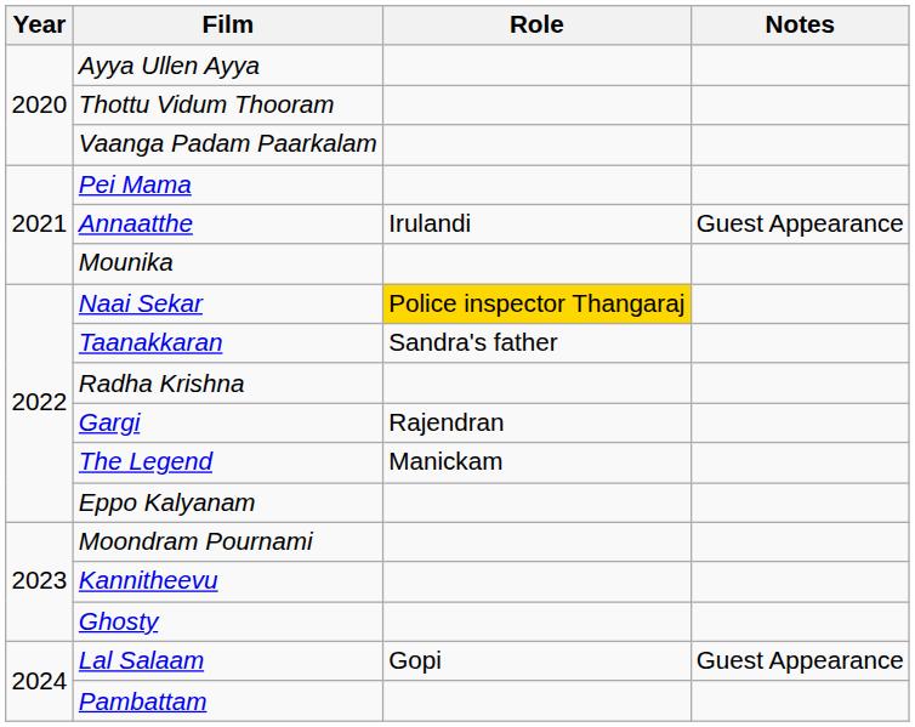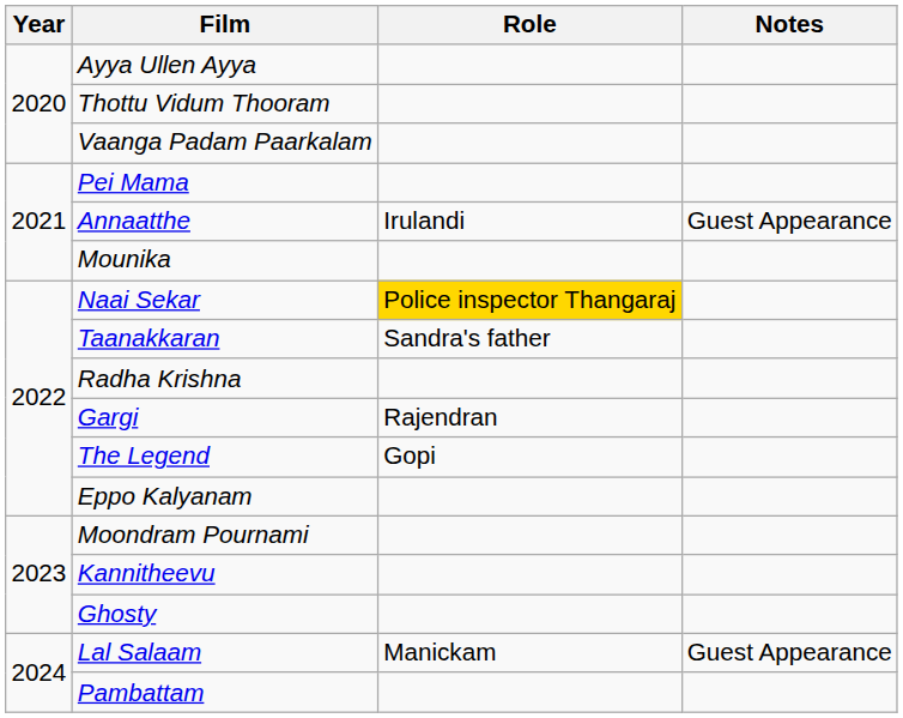The Legend | Role: Manickam -> Gopi
Lal Salaam | Role: Gopi -> Manickam
